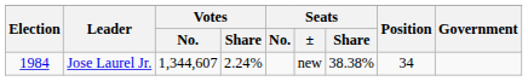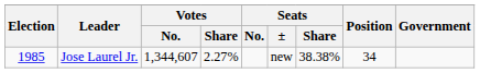Jose Laurel Jr. | Election: 1984 -> 1985
Jose Laurel Jr. | Votes / Share: 2.24% -> 2.27%
